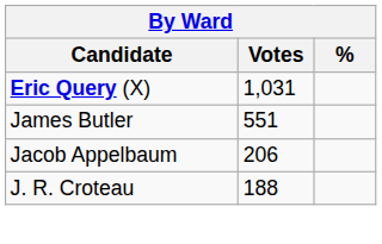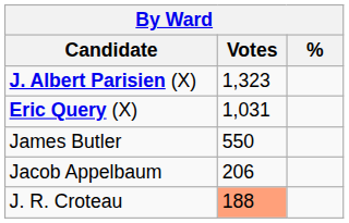+ row: J. Albert Parisien (X) | 1,323
James Butler | Votes: 551 -> 550
J. R. Croteau | Votes: no background -> lightsalmon background
